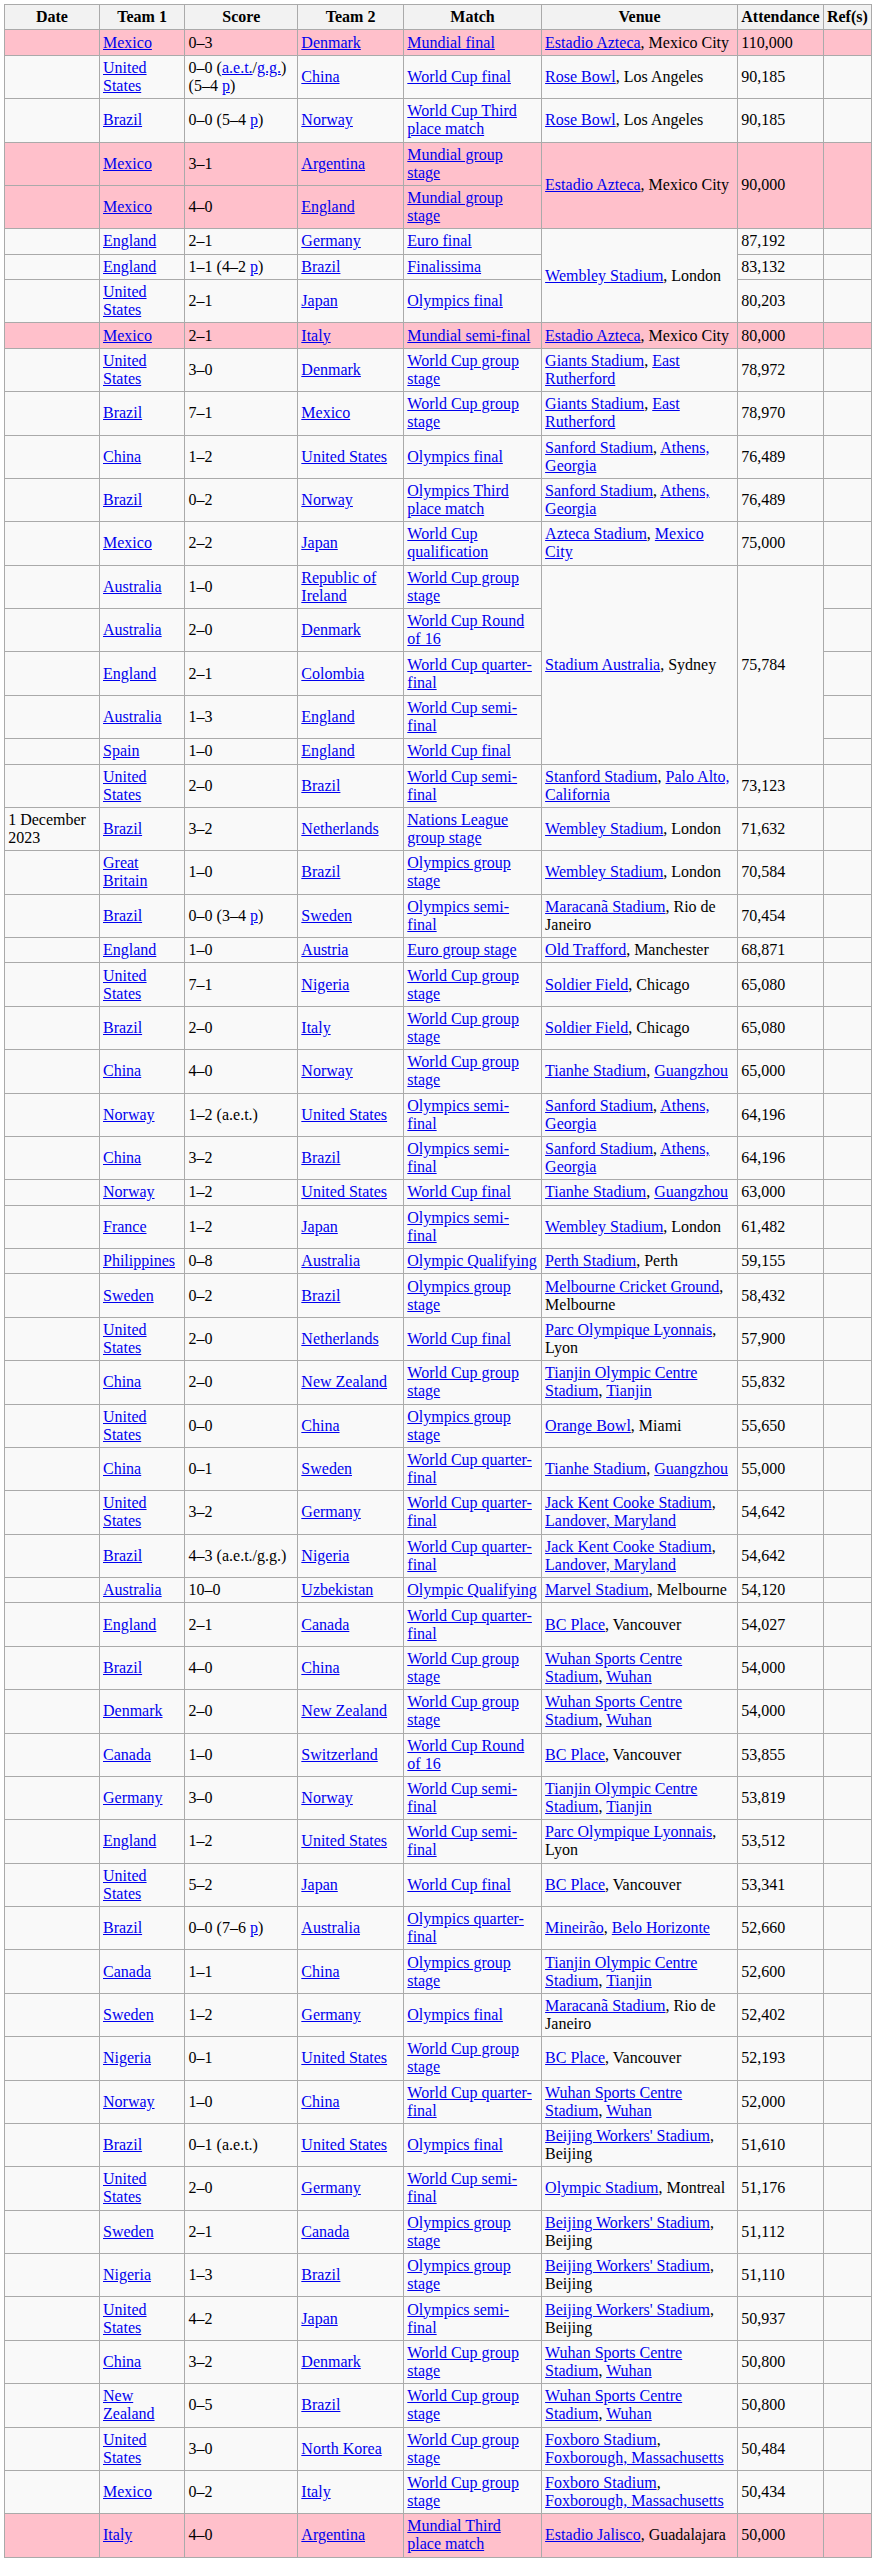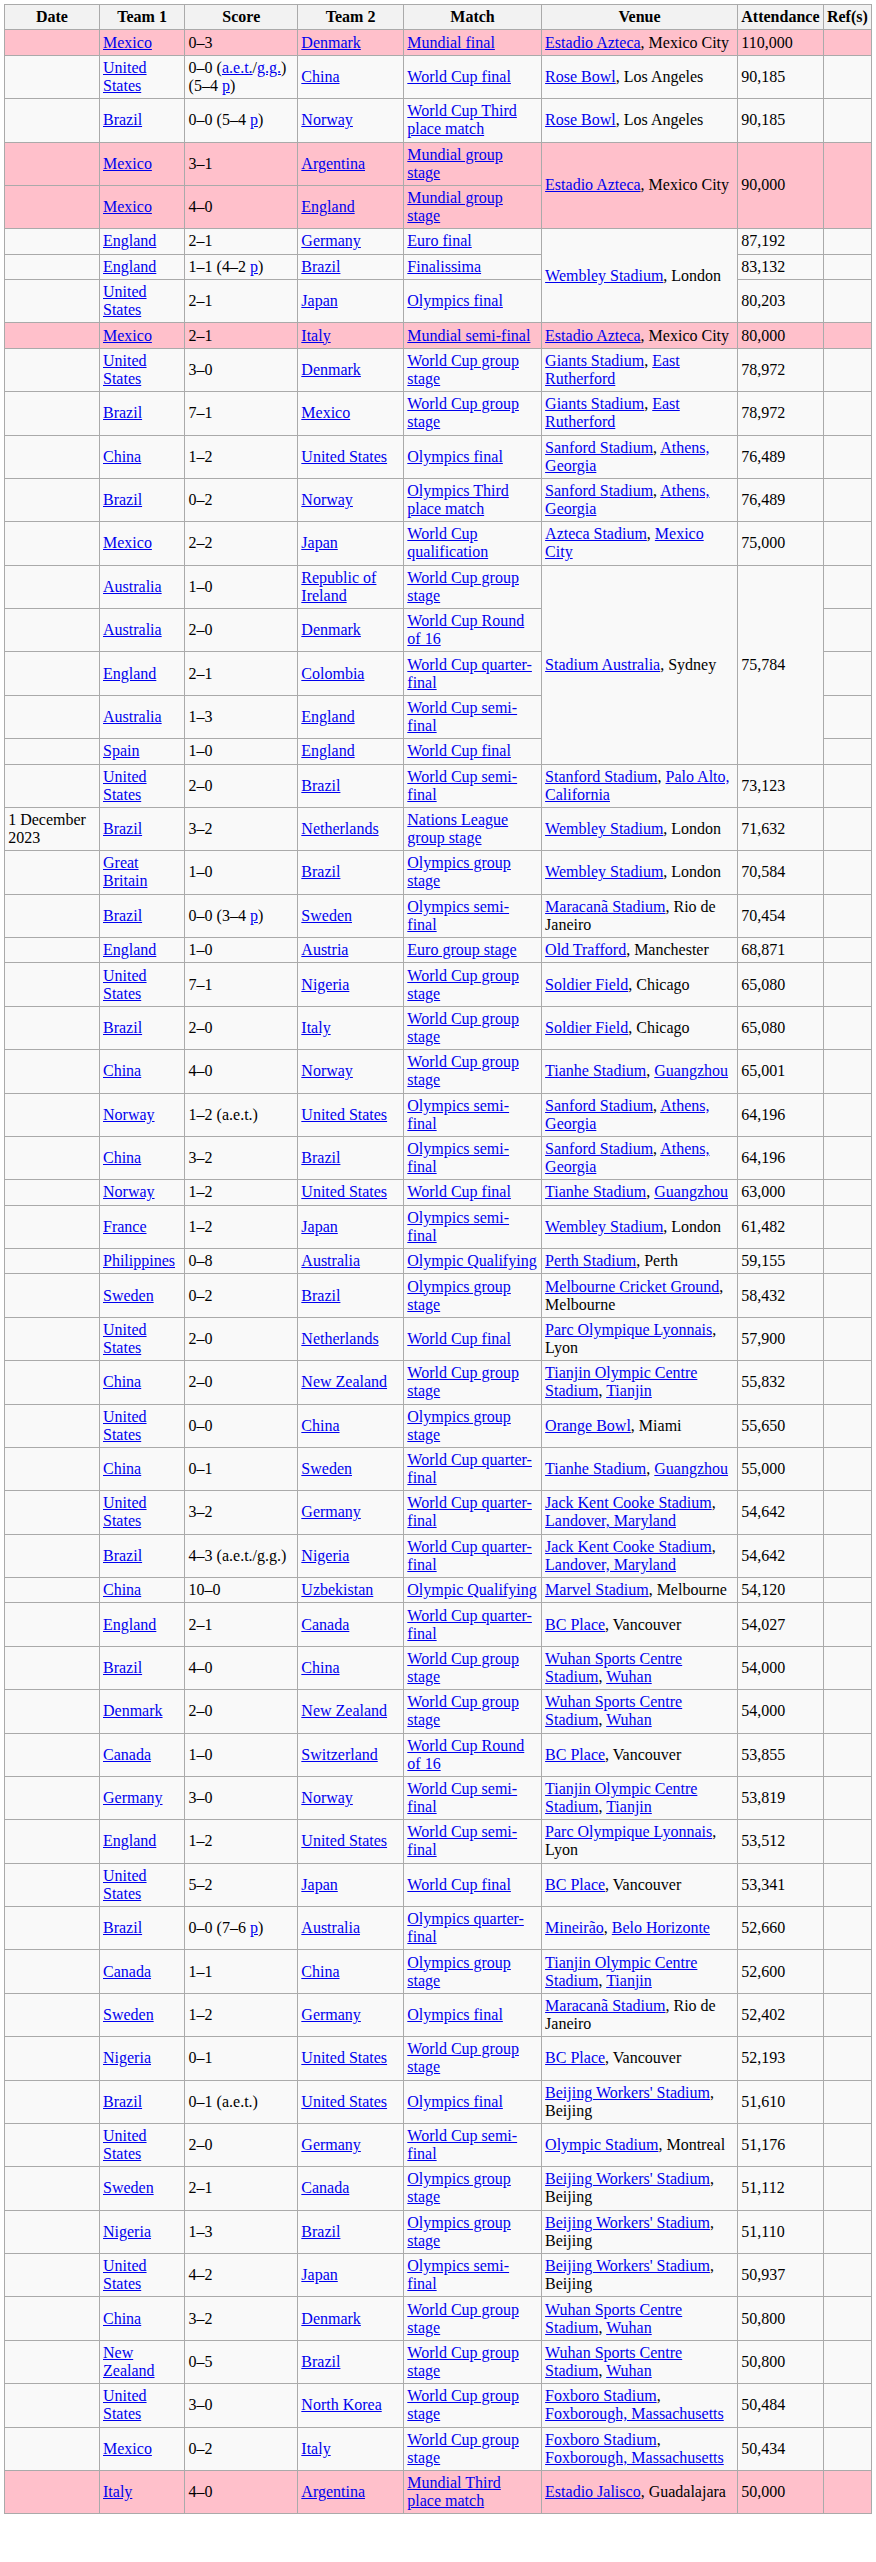7–1 / Mexico | Attendance: 78,970 -> 78,972
4–0 / Norway | Attendance: 65,000 -> 65,001
10–0 | Team 1: Australia -> China
- row: Norway | 1–0 | China | World Cup quarter-final | Wuhan Sports Centre Stadium, Wuhan | 52,000
